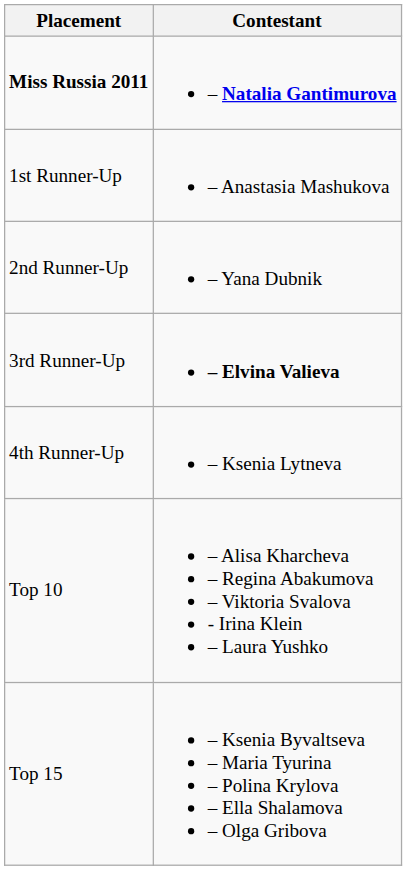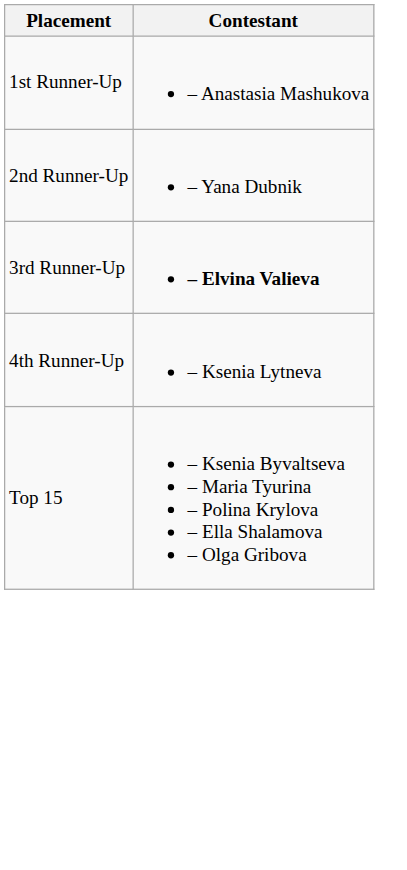- row: Miss Russia 2011 | – Natalia Gantimurova
- row: Top 10 | – Alisa Kharcheva – Regina Abakumova – Viktoria Svalova - Irina Klein – Laura Yushko
